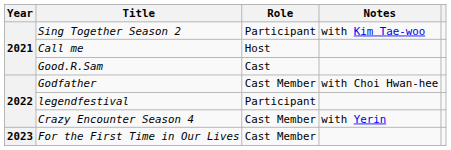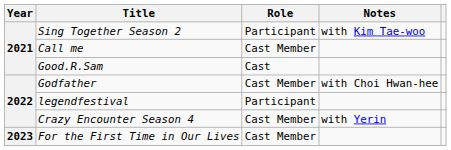Call me | Role: Host -> Cast Member
